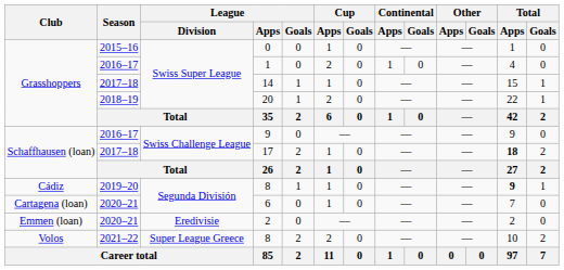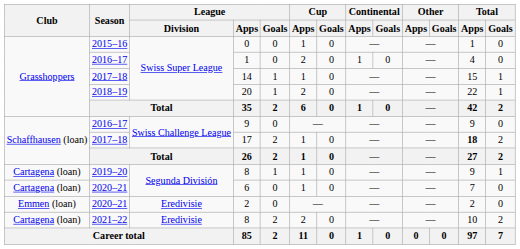2019–20 / 8 | Club: Cádiz -> Cartagena (loan)
2019–20 / 8 | Total / Apps: bold -> normal
2021–22 / 8 | Club: Volos -> Cartagena (loan)
2021–22 / 8 | League / Division: Super League Greece -> Eredivisie
